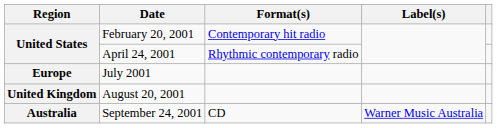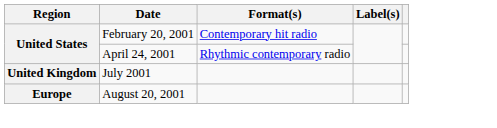July 2001 | Region: Europe -> United Kingdom
August 20, 2001 | Region: United Kingdom -> Europe
- row: Australia | September 24, 2001 | CD | Warner Music Australia
